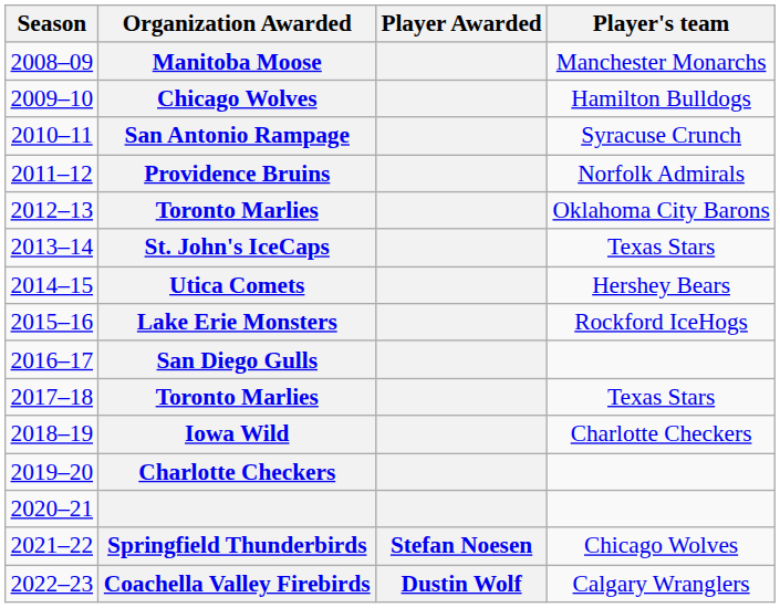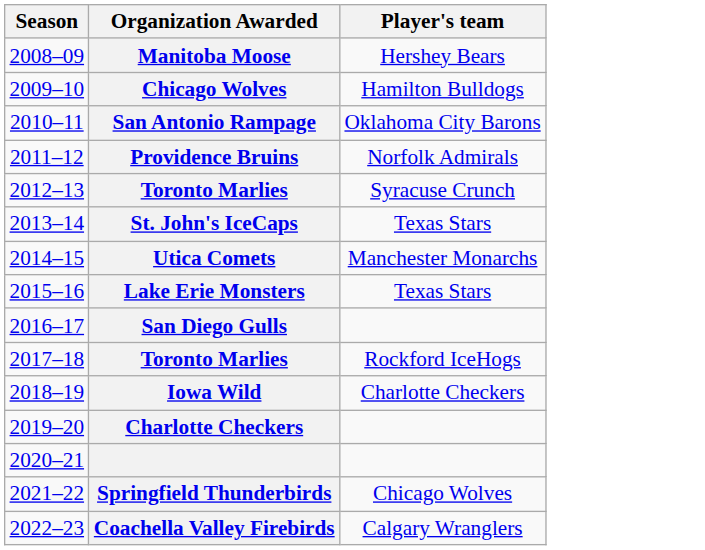- column: Player Awarded | Stefan Noesen | Dustin Wolf
Manitoba Moose | Player's team: Manchester Monarchs -> Hershey Bears
San Antonio Rampage | Player's team: Syracuse Crunch -> Oklahoma City Barons
2012–13 / Toronto Marlies | Player's team: Oklahoma City Barons -> Syracuse Crunch
Utica Comets | Player's team: Hershey Bears -> Manchester Monarchs
Lake Erie Monsters | Player's team: Rockford IceHogs -> Texas Stars
2017–18 / Toronto Marlies | Player's team: Texas Stars -> Rockford IceHogs
